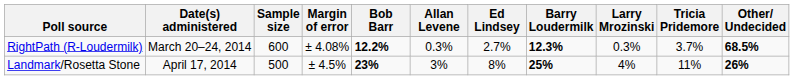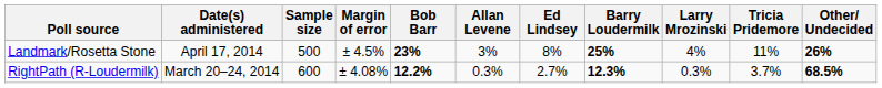rows swapped: Landmark/Rosetta Stone <-> RightPath (R-Loudermilk)
